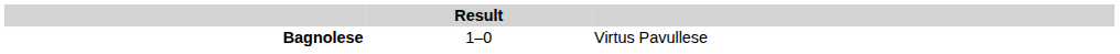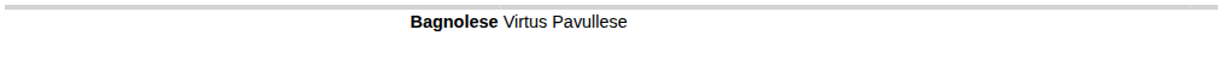- column: Result | 1–0
